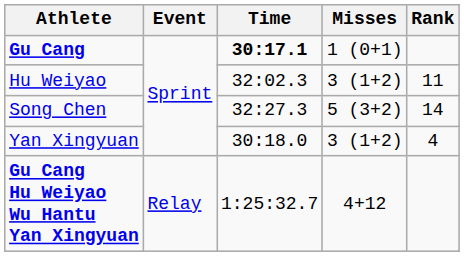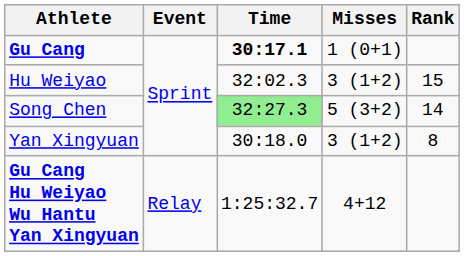Hu Weiyao | Rank: 11 -> 15
Song Chen | Time: no background -> lightgreen background
Yan Xingyuan | Rank: 4 -> 8
